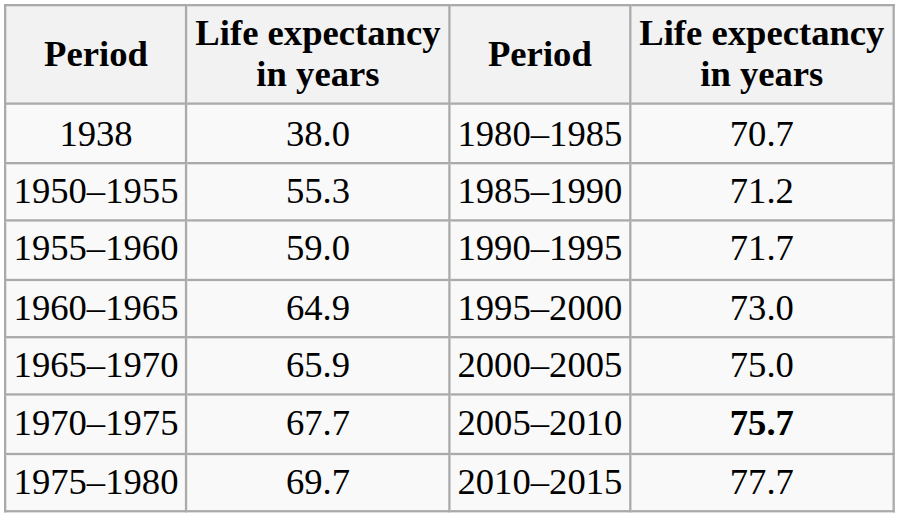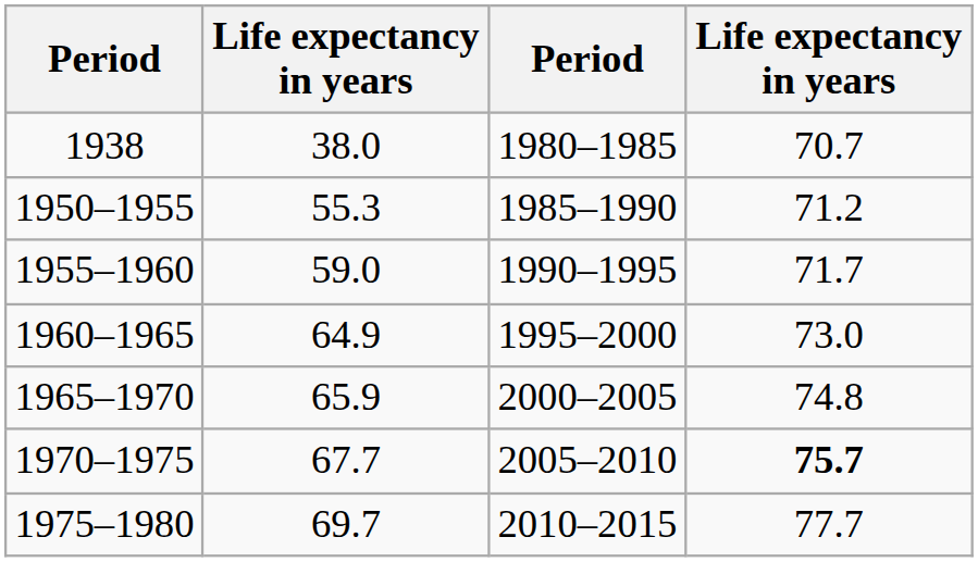1965–1970 | column 4: 75.0 -> 74.8
